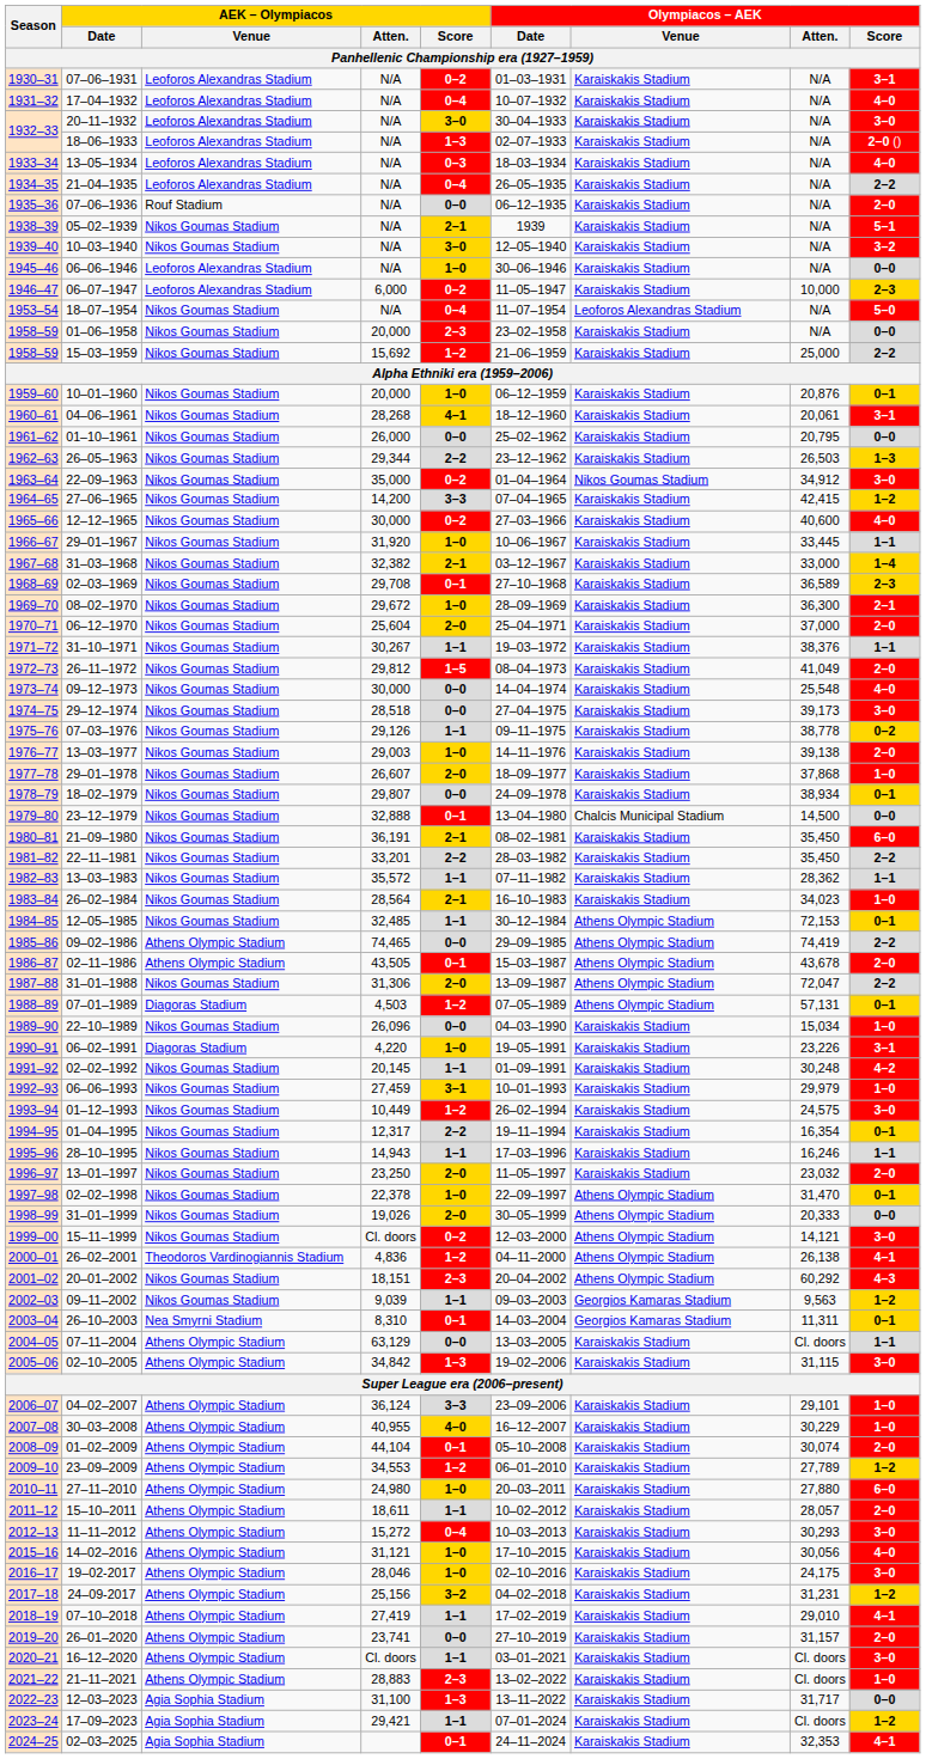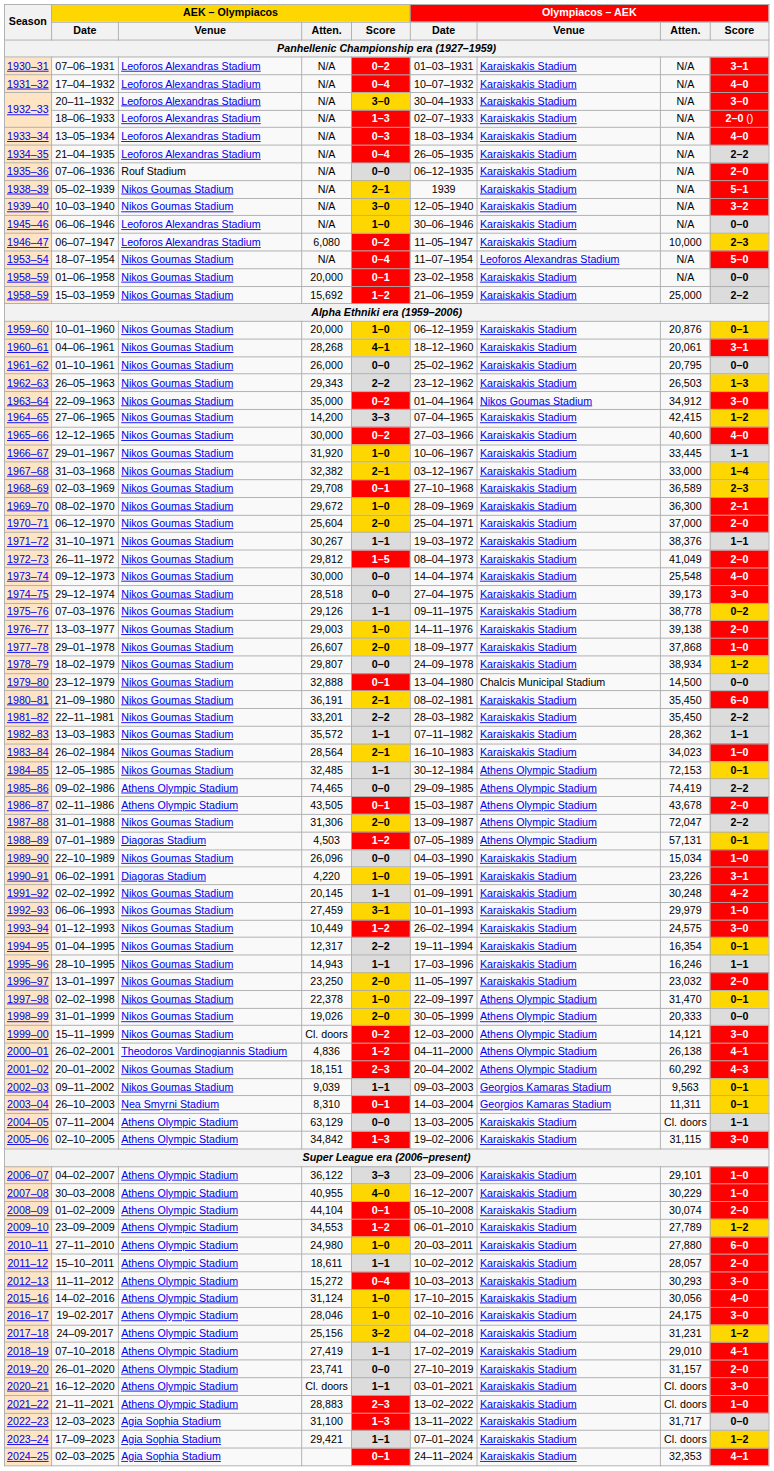06–07–1947 | AEK – Olympiacos / Atten.: 6,000 -> 6,080
01–06–1958 | AEK – Olympiacos / Score: 2–3 -> 0–1
26–05–1963 | AEK – Olympiacos / Atten.: 29,344 -> 29,343
18–02–1979 | Olympiacos – AEK / Score: 0–1 -> 1–2
09–11–2002 | Olympiacos – AEK / Score: 1–2 -> 0–1
04–02–2007 | AEK – Olympiacos / Atten.: 36,124 -> 36,122
14–02–2016 | AEK – Olympiacos / Atten.: 31,121 -> 31,124
